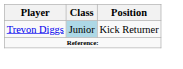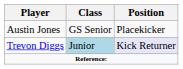+ row: Austin Jones | GS Senior | Placekicker
Trevon Diggs | Position: no background -> lavender background
